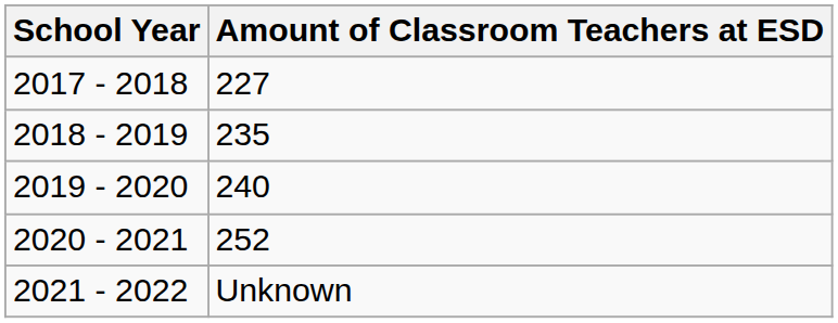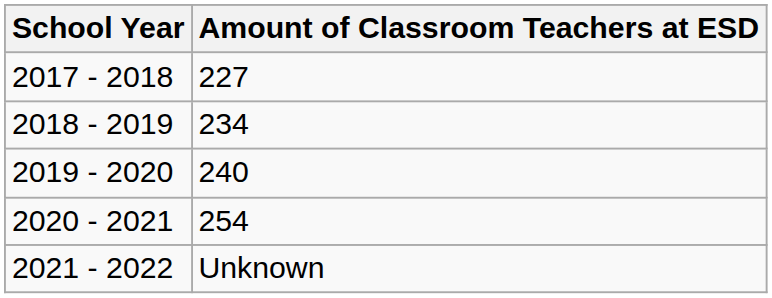2018 - 2019 | Amount of Classroom Teachers at ESD: 235 -> 234
2020 - 2021 | Amount of Classroom Teachers at ESD: 252 -> 254
